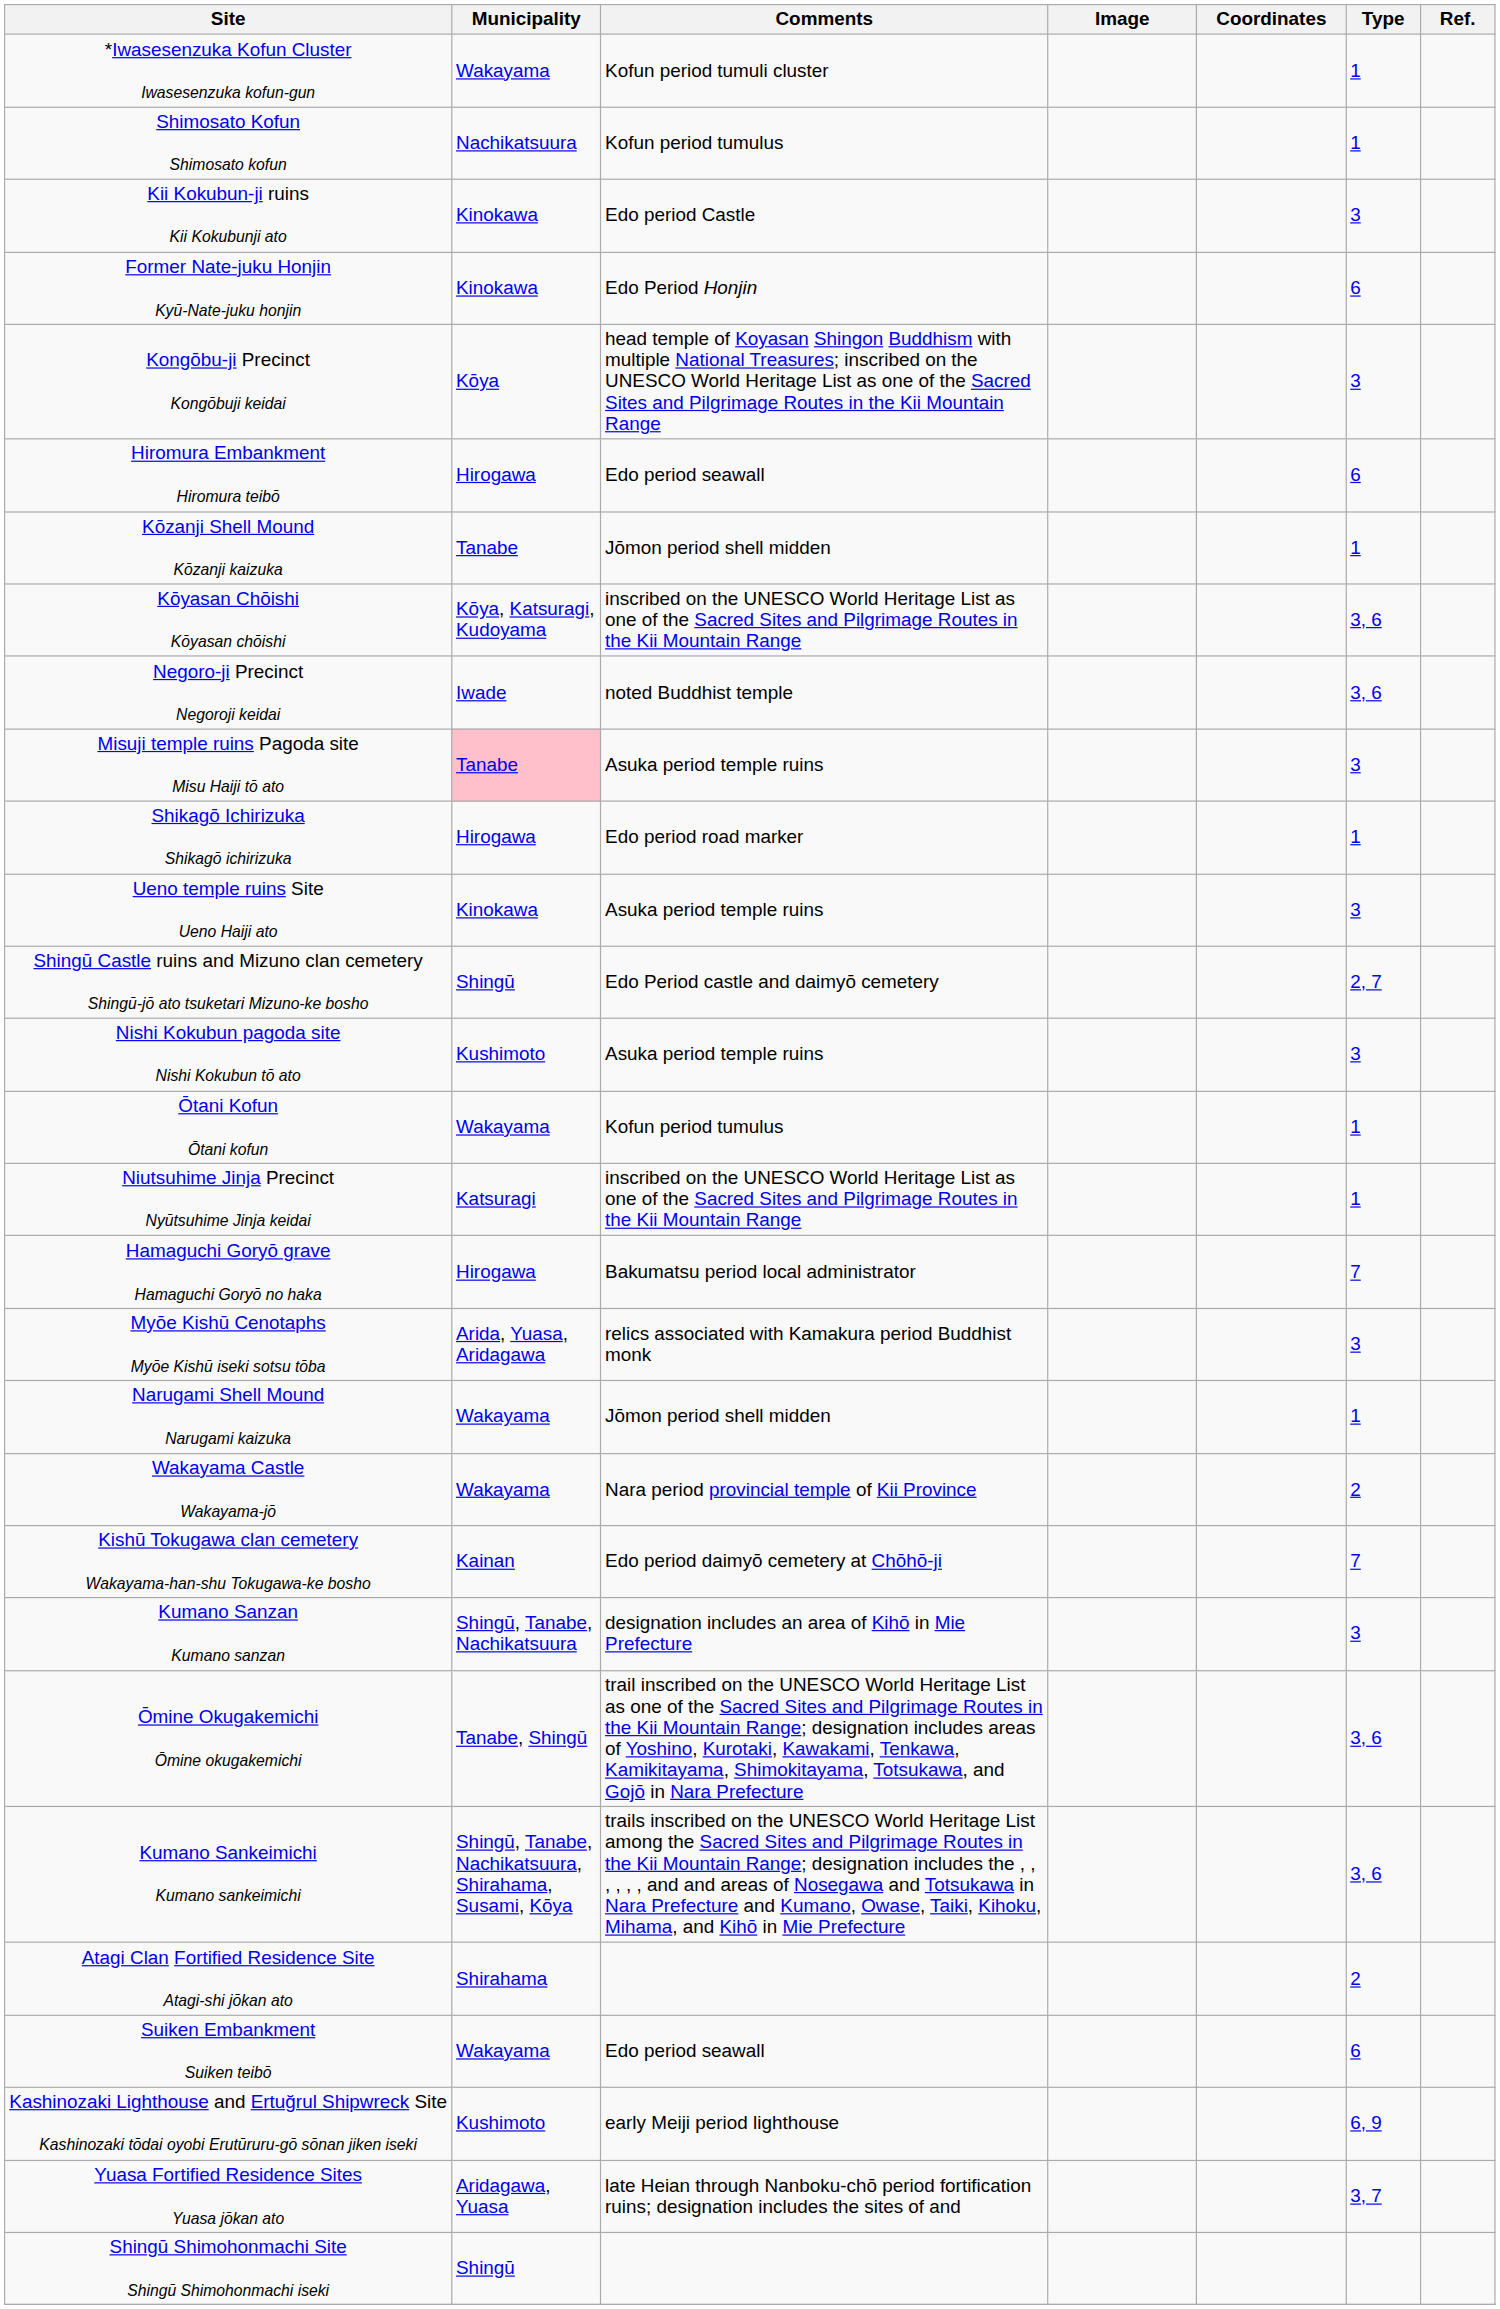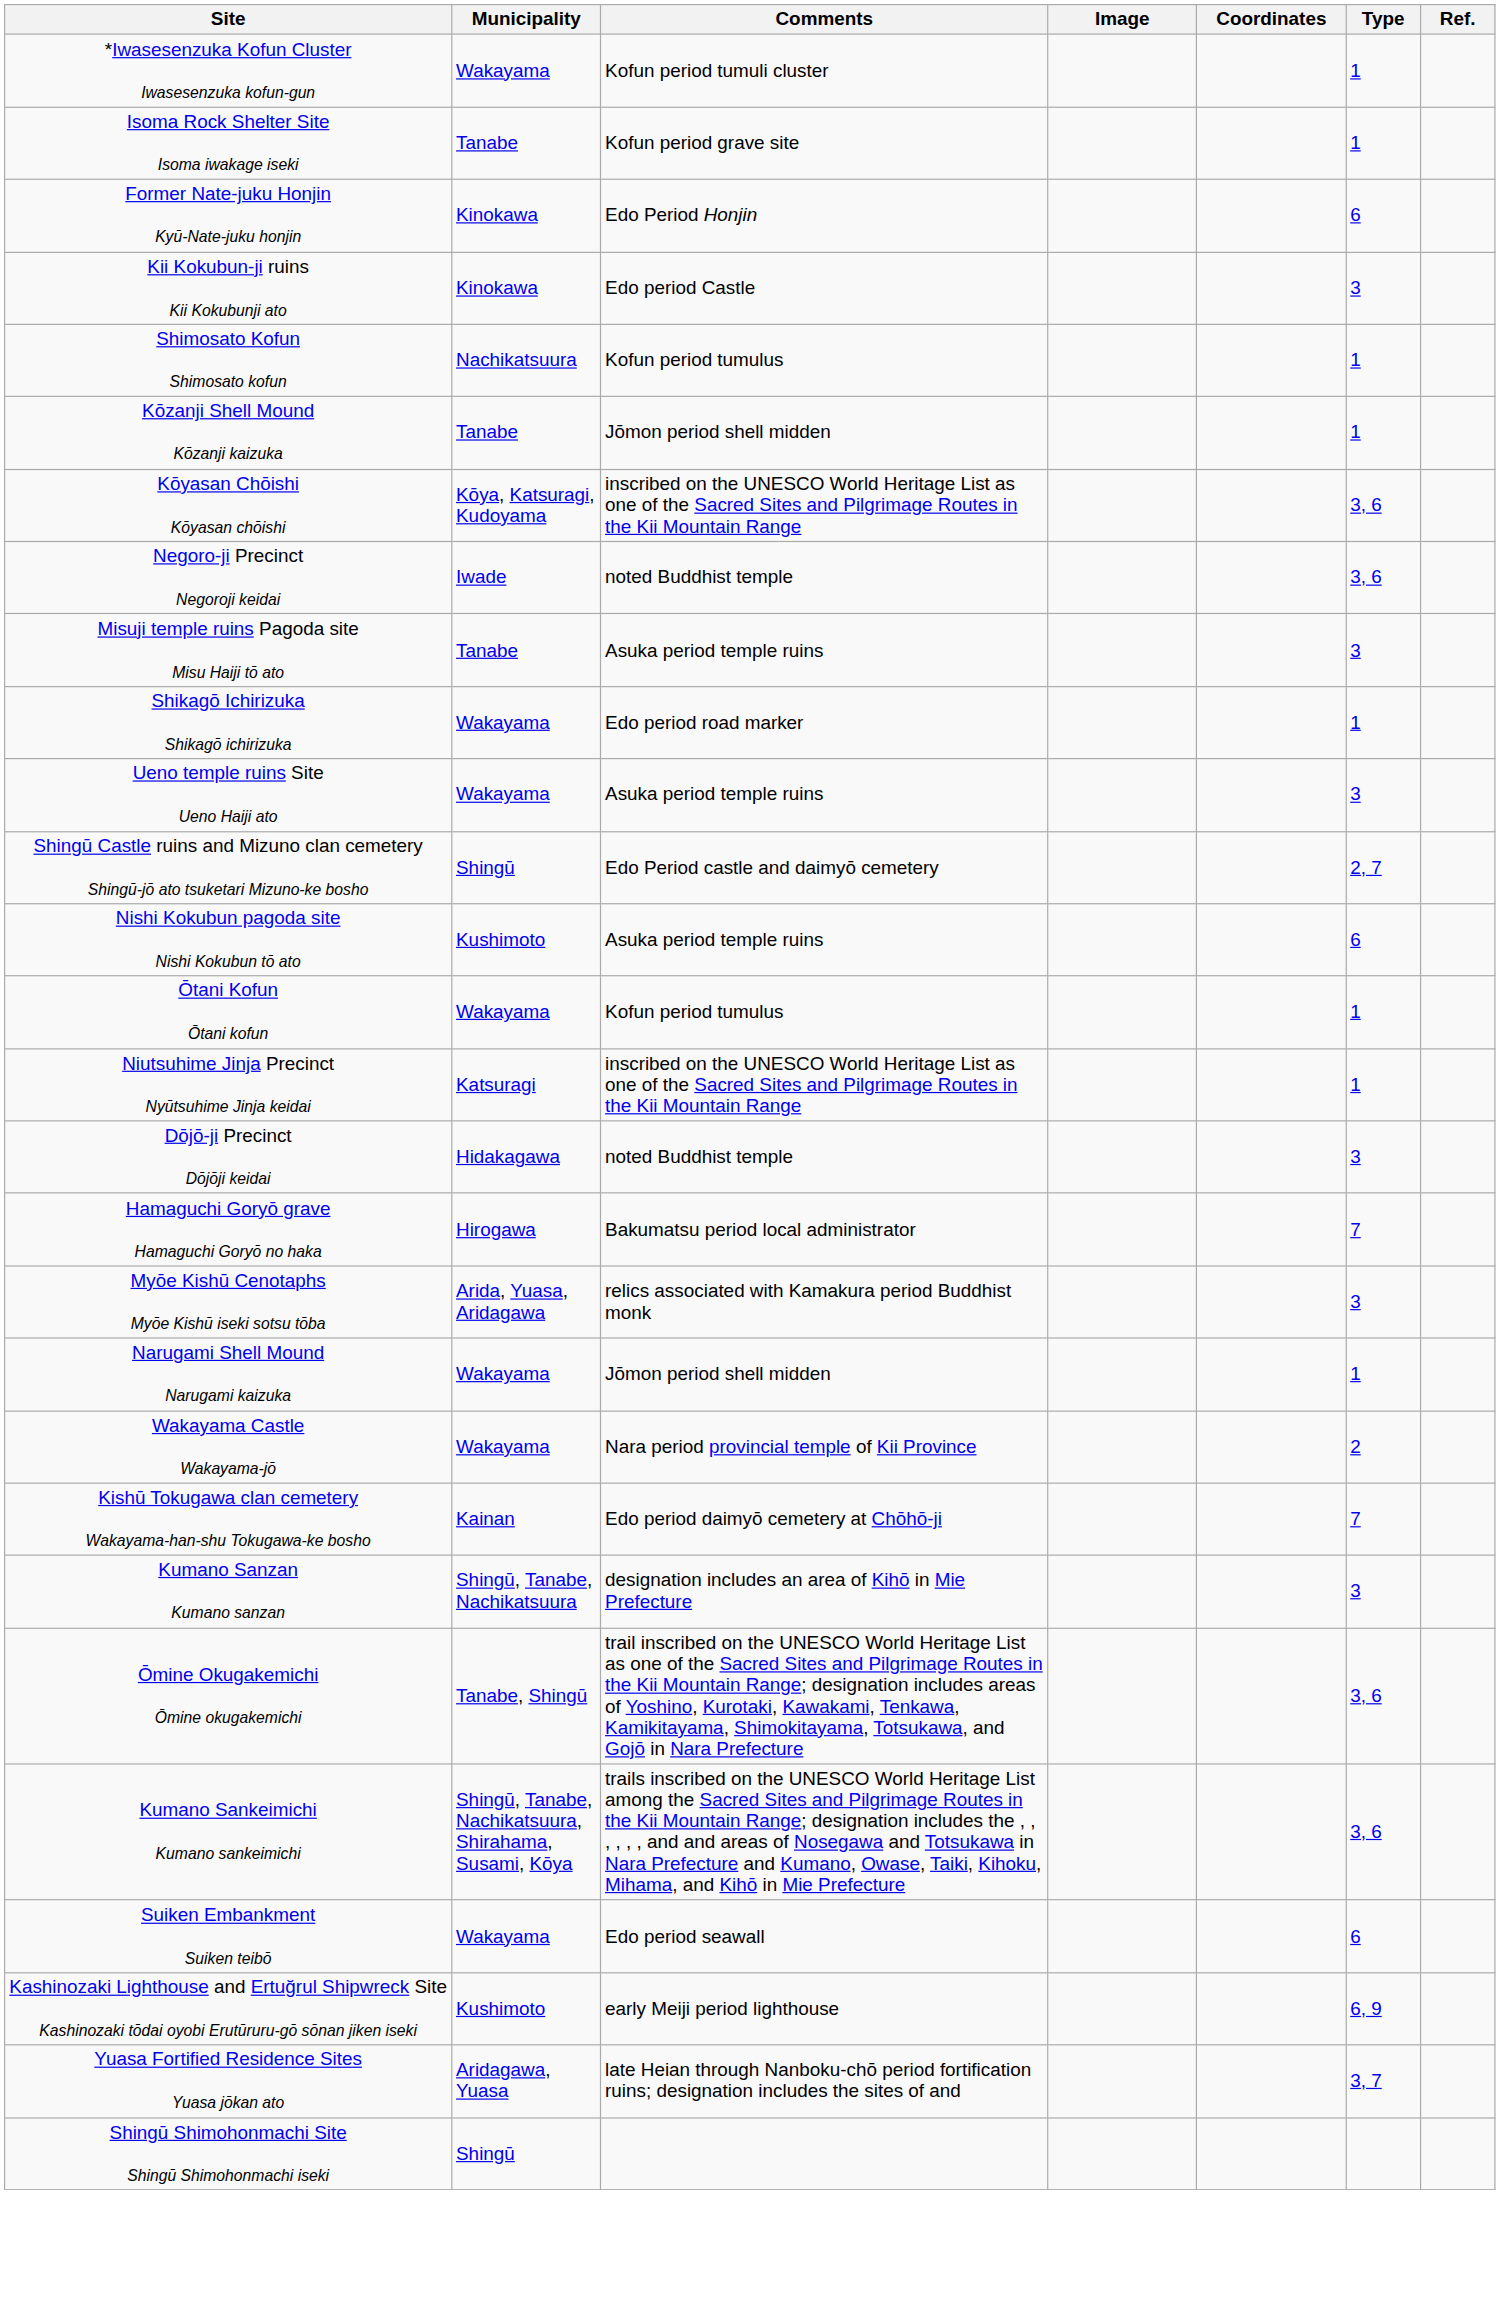+ row: Isoma Rock Shelter Site Isoma iwakage iseki | Tanabe | Kofun period grave site | 1
rows swapped: Shimosato Kofun Shimosato kofun <-> Former Nate-juku Honjin Kyū-Nate-juku honjin
- row: Kongōbu-ji Precinct Kongōbuji keidai | Kōya | head temple of Koyasan Shingon Buddhism with multiple National Treasures; inscribed on the UNESCO World Heritage List as one of the Sacred Sites and Pilgrimage Routes in the Kii Mountain Range | 3
- row: Hiromura Embankment Hiromura teibō | Hirogawa | Edo period seawall | 6
Misuji temple ruins Pagoda site Misu Haiji tō ato | Municipality: pink background -> no background
Shikagō Ichirizuka Shikagō ichirizuka | Municipality: Hirogawa -> Wakayama
Ueno temple ruins Site Ueno Haiji ato | Municipality: Kinokawa -> Wakayama
Nishi Kokubun pagoda site Nishi Kokubun tō ato | Type: 3 -> 6
+ row: Dōjō-ji Precinct Dōjōji keidai | Hidakagawa | noted Buddhist temple | 3
- row: Atagi Clan Fortified Residence Site Atagi-shi jōkan ato | Shirahama | 2
